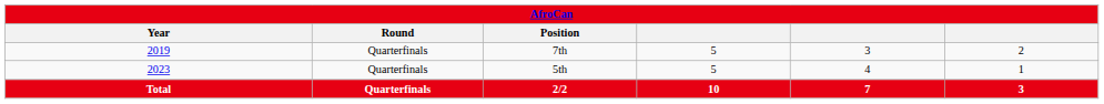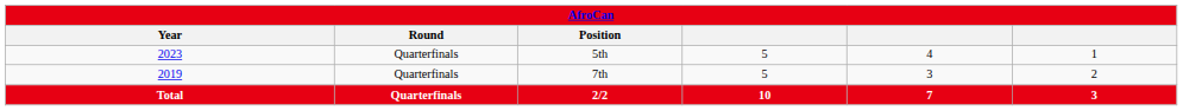rows swapped: 7th <-> 5th
